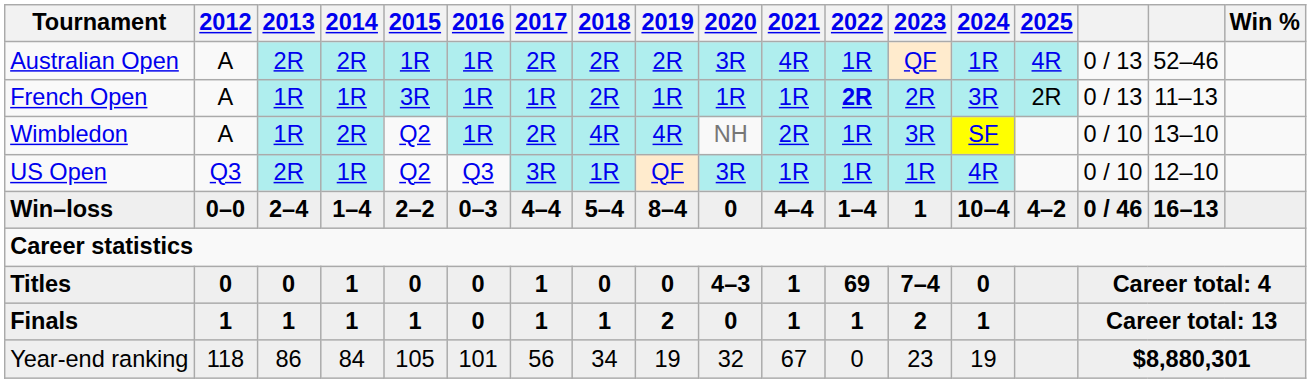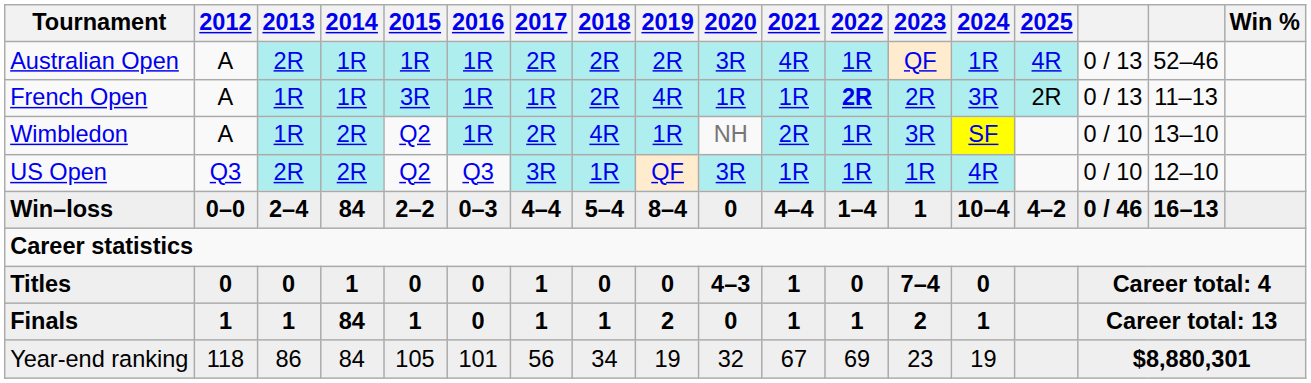Australian Open | 2014: 2R -> 1R
French Open | 2019: 1R -> 4R
Wimbledon | 2019: 4R -> 1R
US Open | 2014: 1R -> 2R
Win–loss | 2014: 1–4 -> 84
Titles | 2022: 69 -> 0
Finals | 2014: 1 -> 84
Year-end ranking | 2022: 0 -> 69
